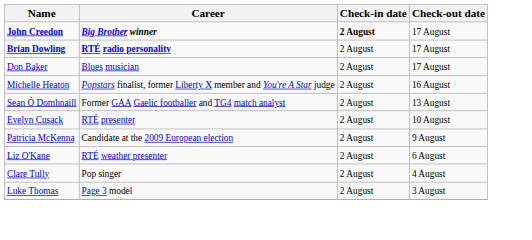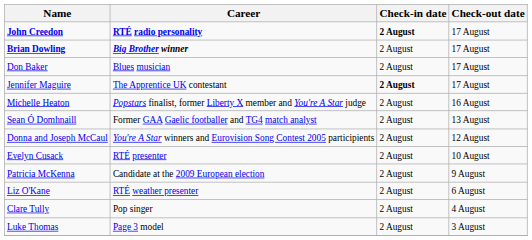John Creedon | Career: Big Brother winner -> RTÉ radio personality
Brian Dowling | Career: RTÉ radio personality -> Big Brother winner
+ row: Jennifer Maguire | The Apprentice UK contestant | 2 August | 17 August
+ row: Donna and Joseph McCaul | You're A Star winners and Eurovision Song Contest 2005 participients | 2 August | 12 August
